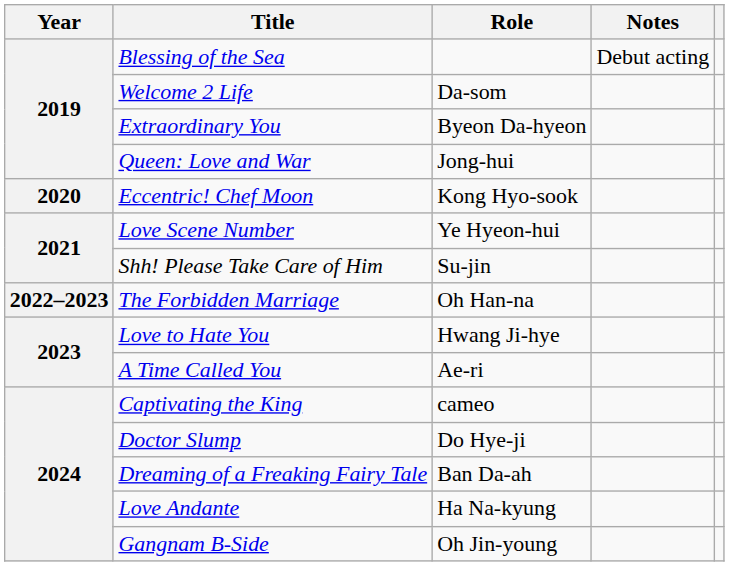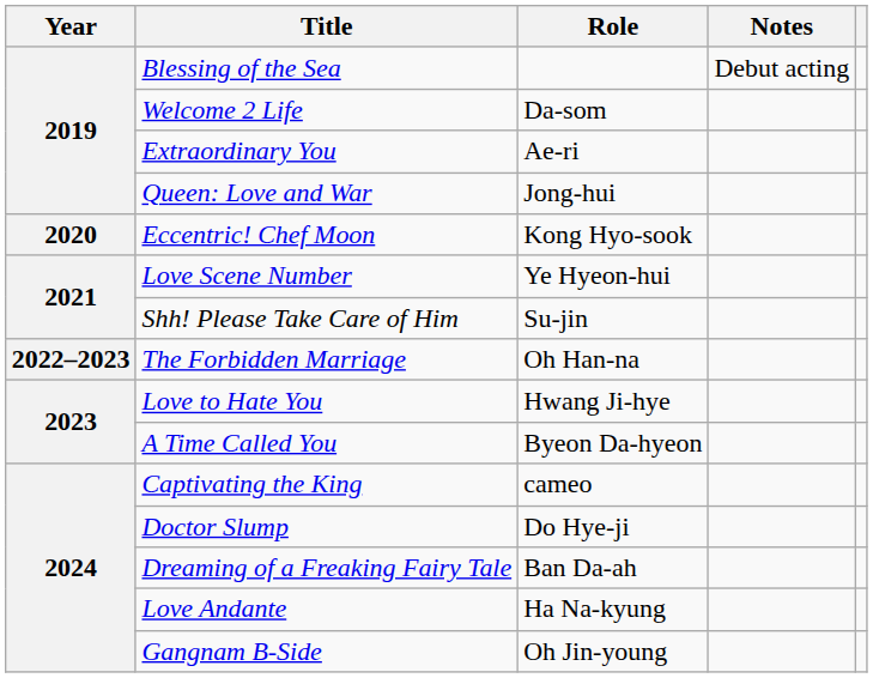Extraordinary You | Role: Byeon Da-hyeon -> Ae-ri
A Time Called You | Role: Ae-ri -> Byeon Da-hyeon
